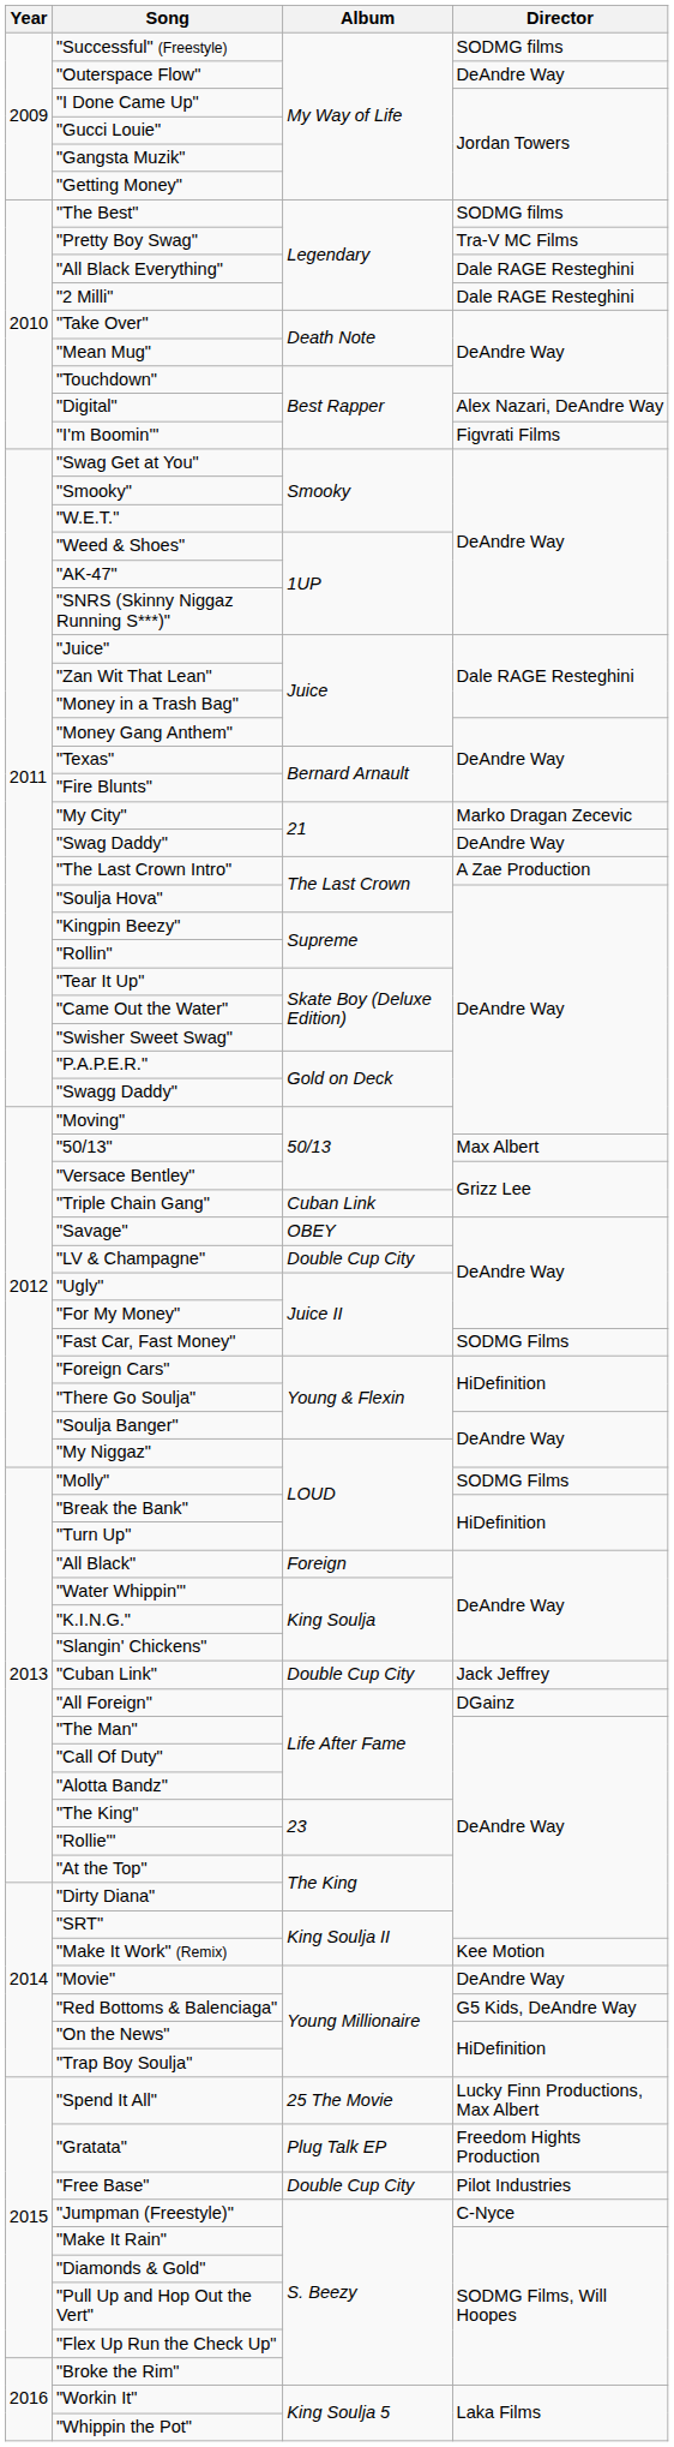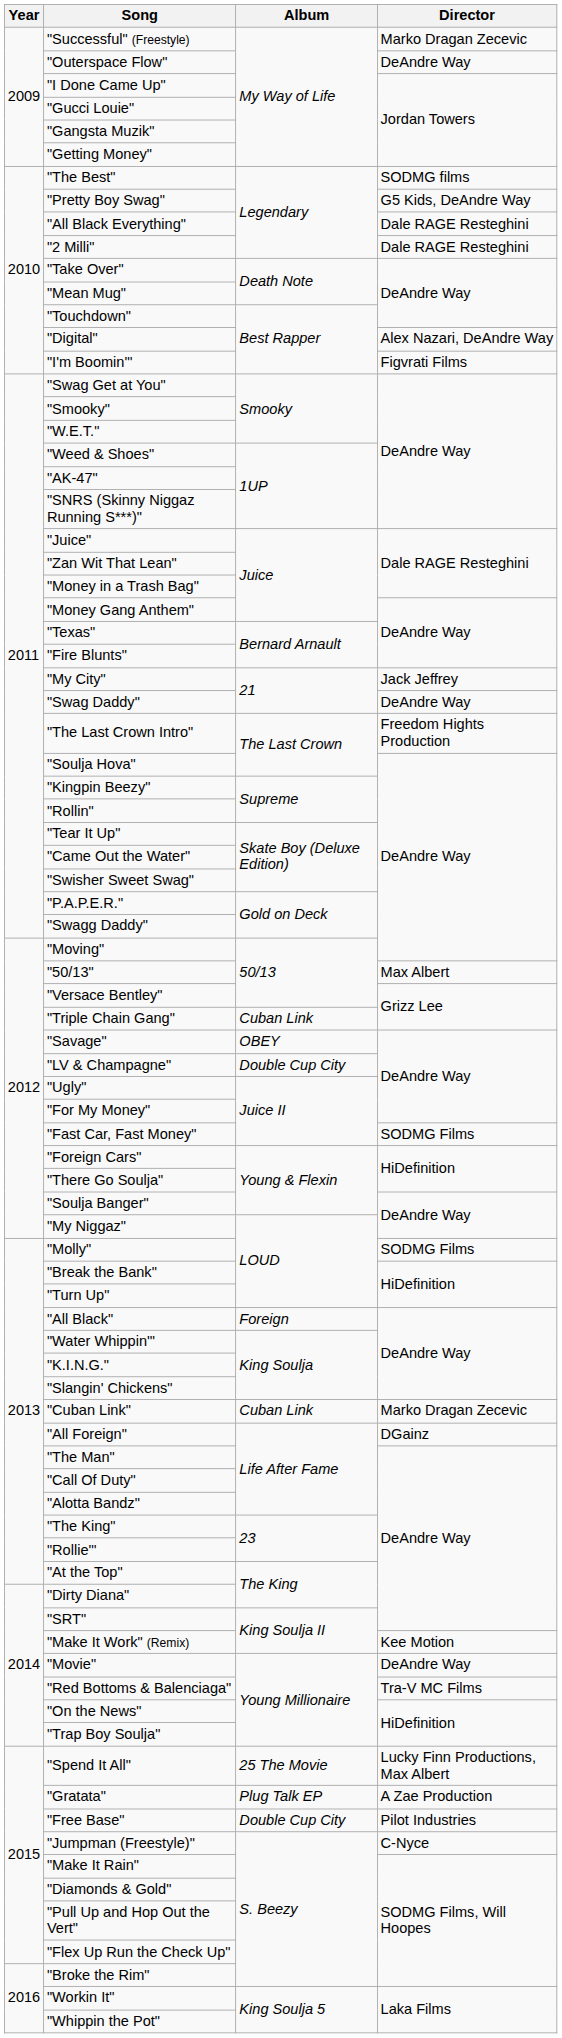"Successful" (Freestyle) | Director: SODMG films -> Marko Dragan Zecevic
"Pretty Boy Swag" | Director: Tra-V MC Films -> G5 Kids, DeAndre Way
"My City" | Director: Marko Dragan Zecevic -> Jack Jeffrey
"The Last Crown Intro" | Director: A Zae Production -> Freedom Hights Production
"Cuban Link" | Album: Double Cup City -> Cuban Link
"Cuban Link" | Director: Jack Jeffrey -> Marko Dragan Zecevic
"Red Bottoms & Balenciaga" | Director: G5 Kids, DeAndre Way -> Tra-V MC Films
"Gratata" | Director: Freedom Hights Production -> A Zae Production
